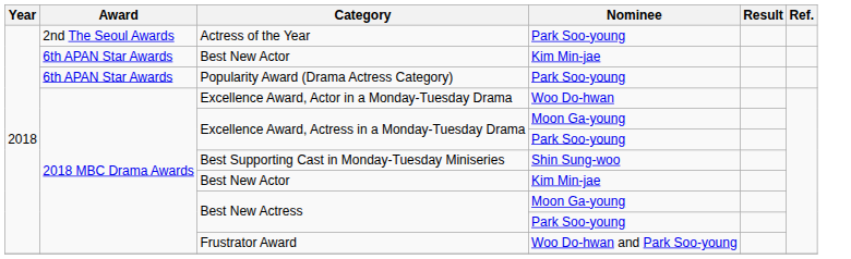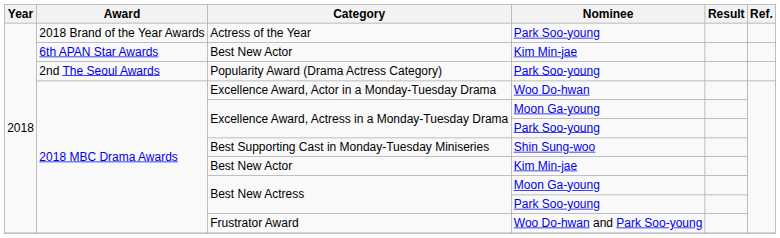Actress of the Year | Award: 2nd The Seoul Awards -> 2018 Brand of the Year Awards
Popularity Award (Drama Actress Category) | Award: 6th APAN Star Awards -> 2nd The Seoul Awards
